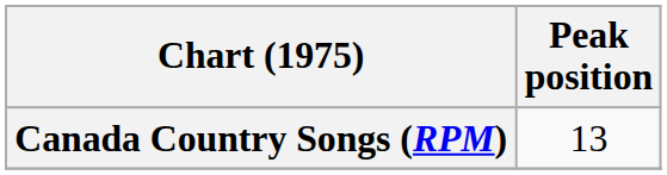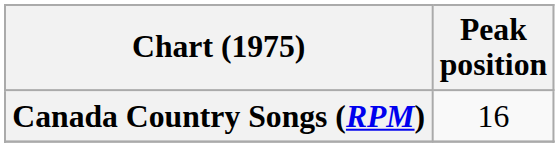Canada Country Songs (RPM) | Peak position: 13 -> 16
